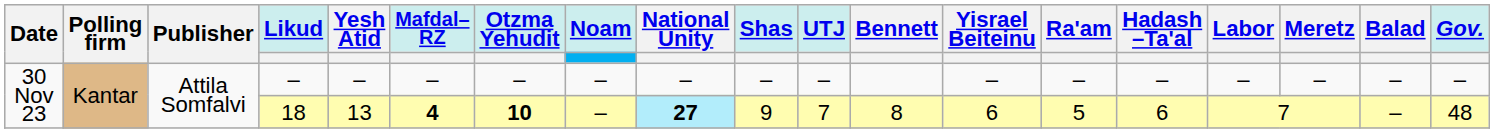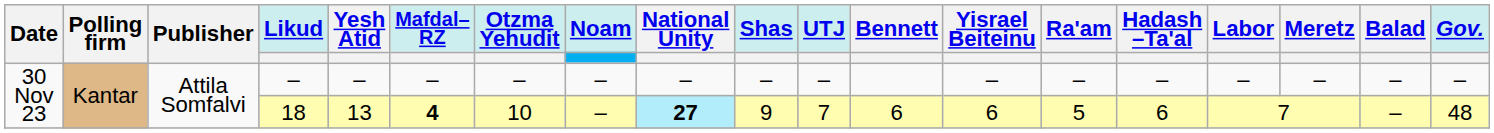18 | Otzma Yehudit: bold -> normal
18 | Bennett: 8 -> 6
